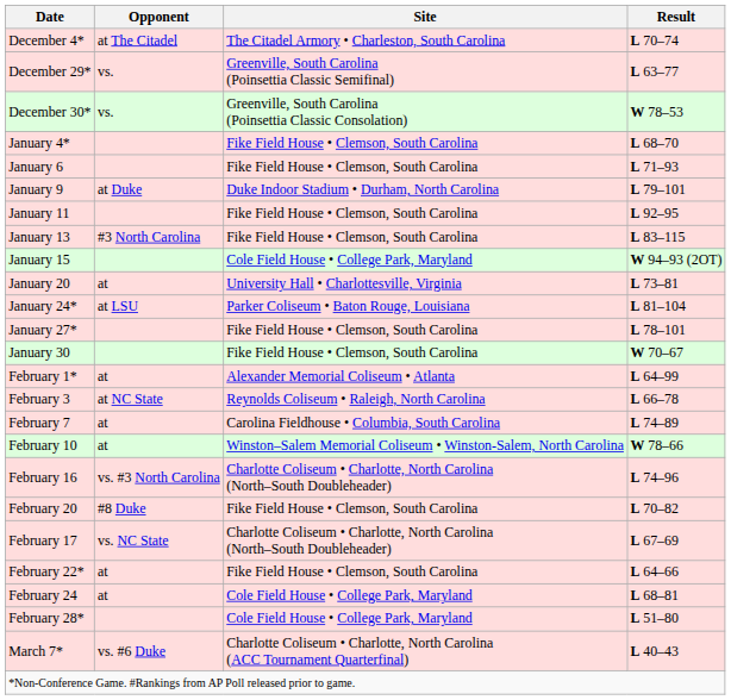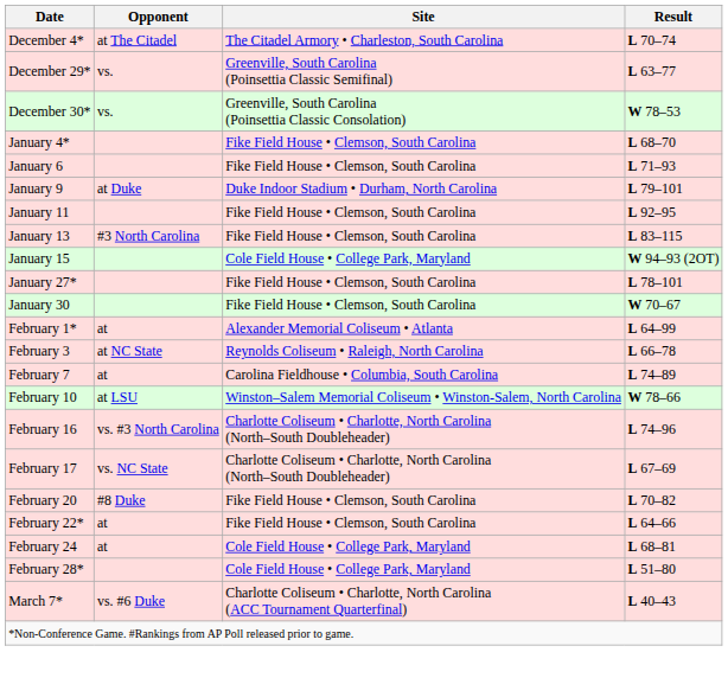- row: January 20 | at | University Hall • Charlottesville, Virginia | L 73–81
- row: January 24* | at LSU | Parker Coliseum • Baton Rouge, Louisiana | L 81–104
February 10 | Opponent: at -> at LSU
rows swapped: February 17 <-> February 20
